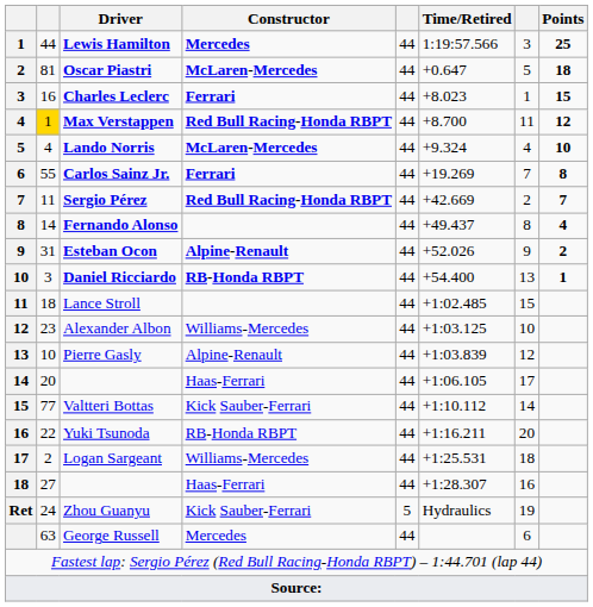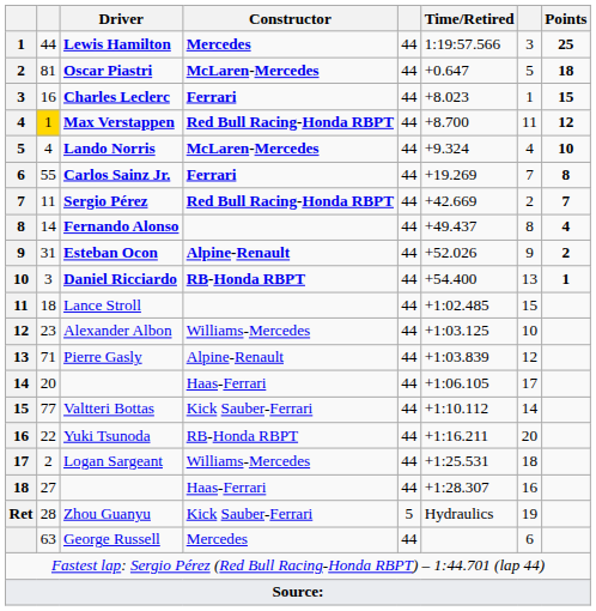Pierre Gasly | column 2: 10 -> 71
Zhou Guanyu | column 2: 24 -> 28
